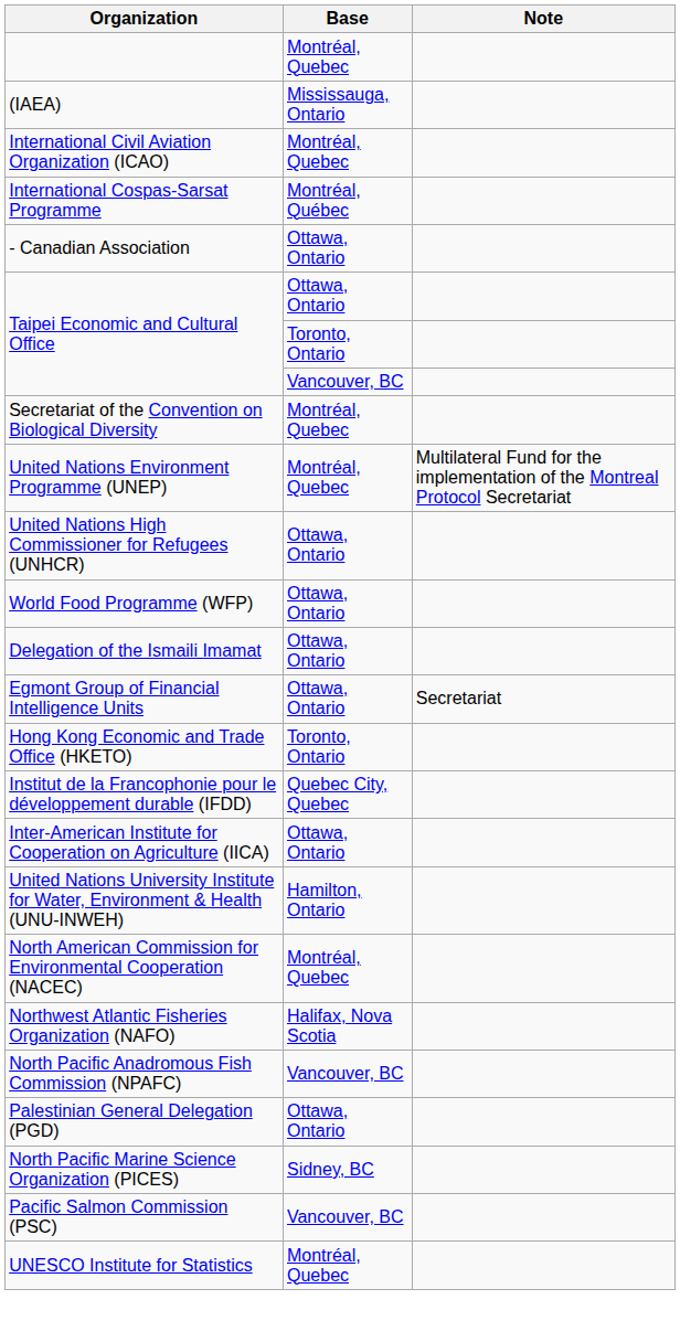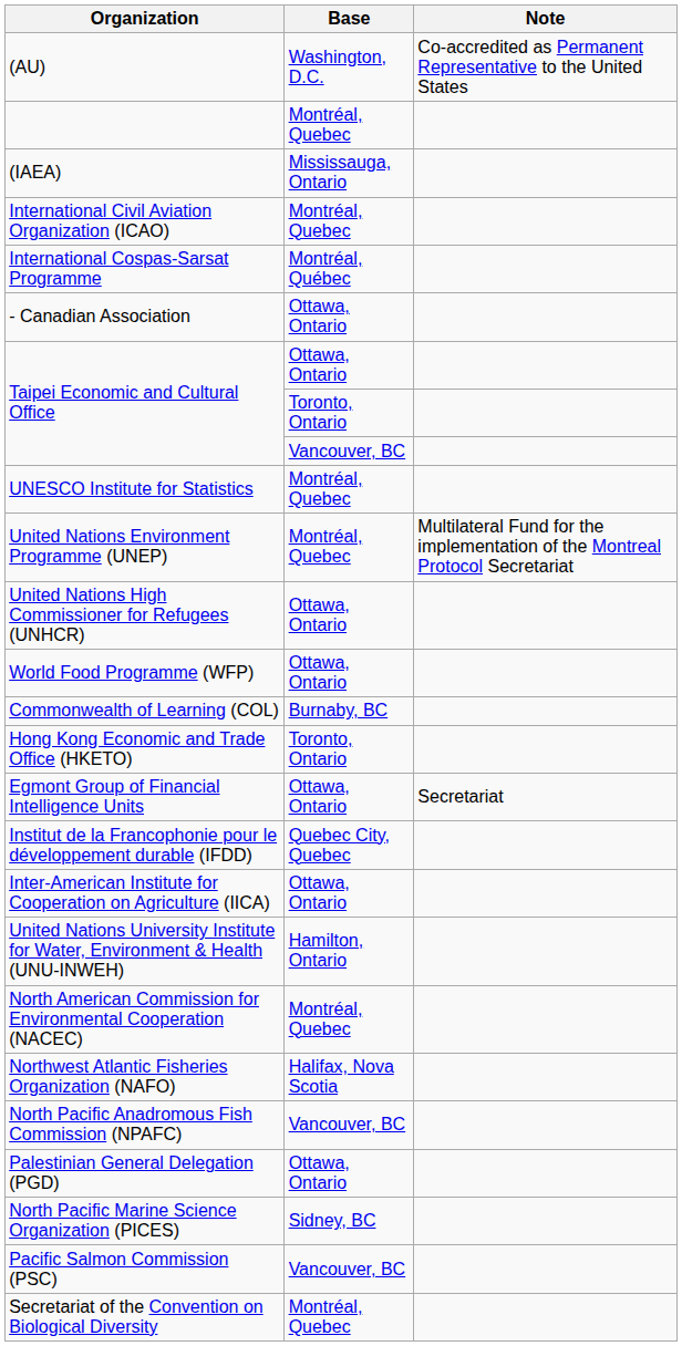+ row: (AU) | Washington, D.C. | Co-accredited as Permanent Representative to the United States
rows swapped: UNESCO Institute for Statistics <-> Secretariat of the Convention on Biological Diversity
+ row: Commonwealth of Learning (COL) | Burnaby, BC
- row: Delegation of the Ismaili Imamat | Ottawa, Ontario
rows swapped: Egmont Group of Financial Intelligence Units <-> Hong Kong Economic and Trade Office (HKETO)
